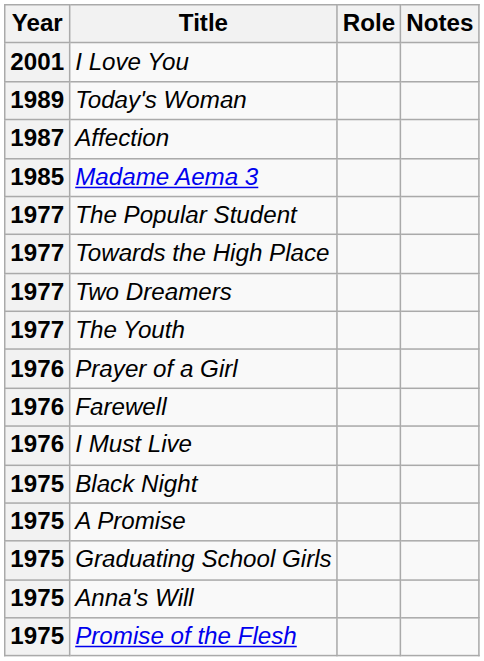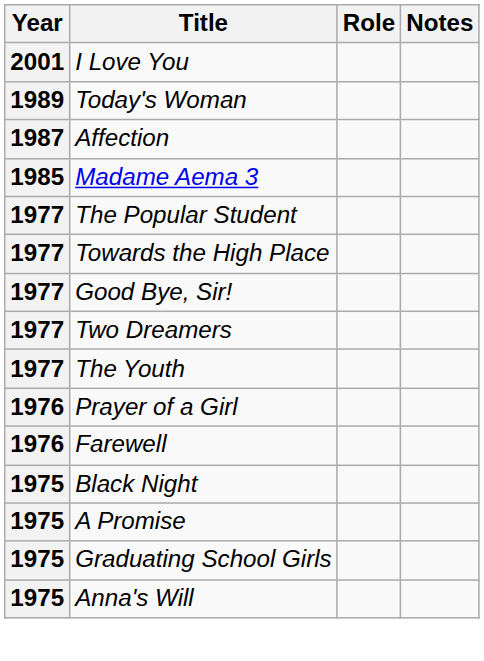+ row: 1977 | Good Bye, Sir!
- row: 1976 | I Must Live
- row: 1975 | Promise of the Flesh
